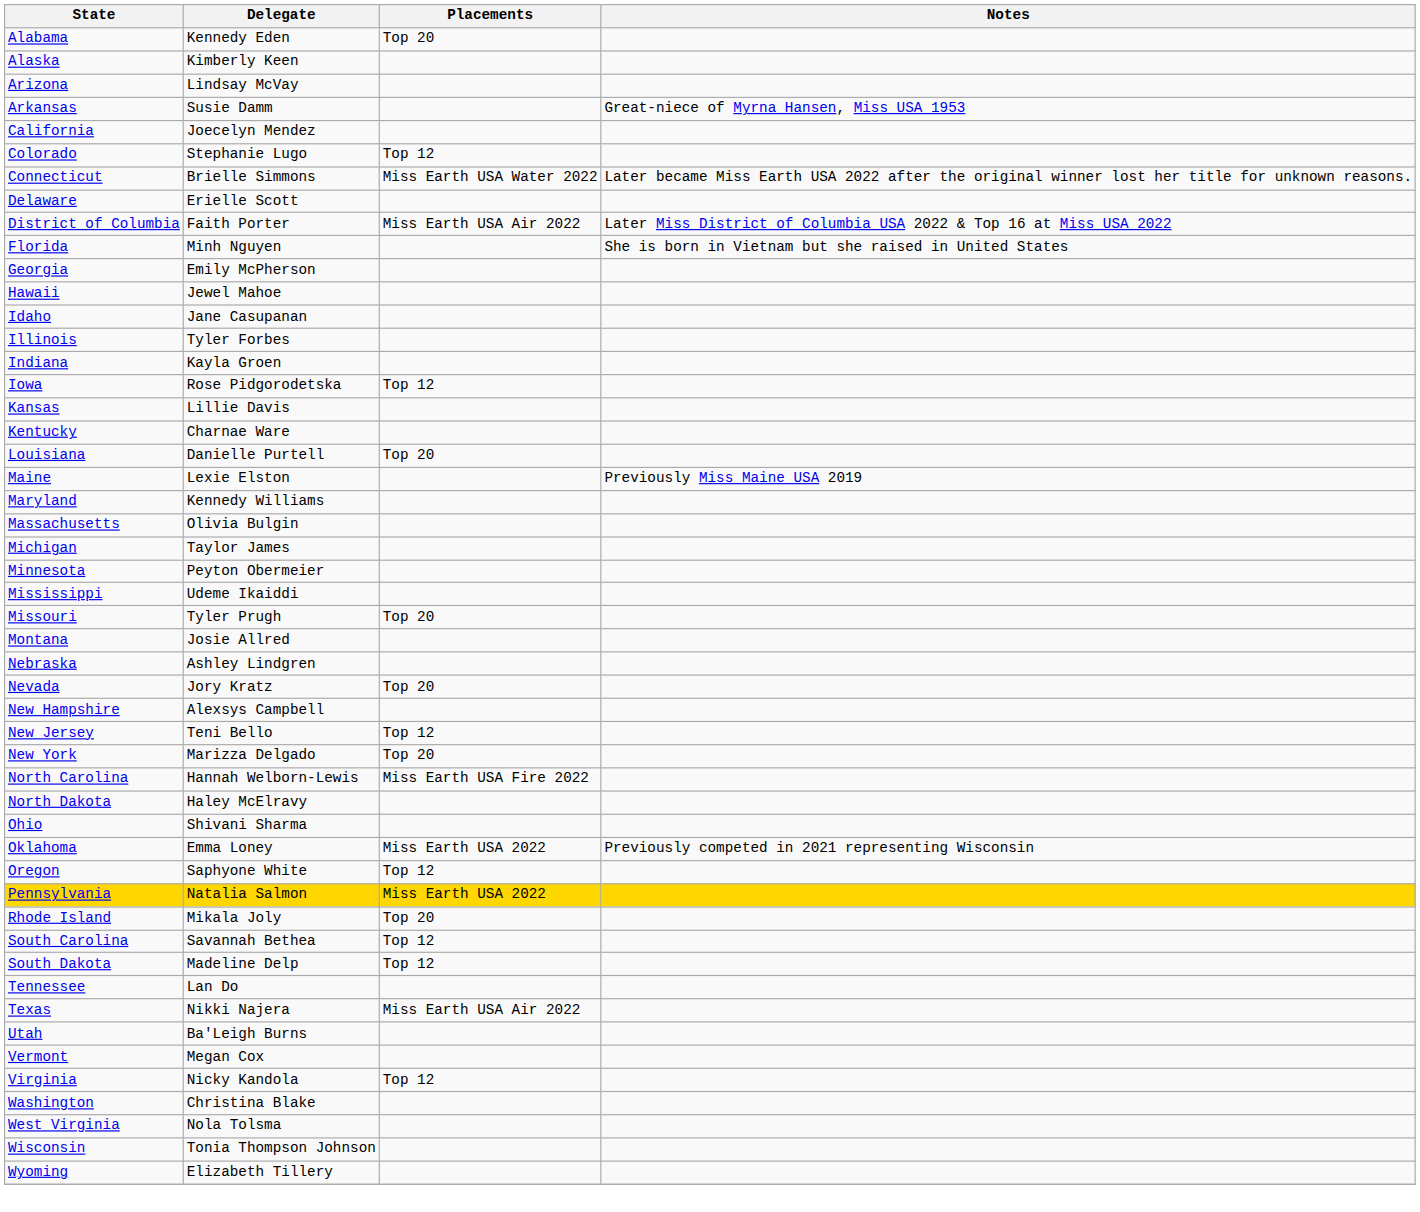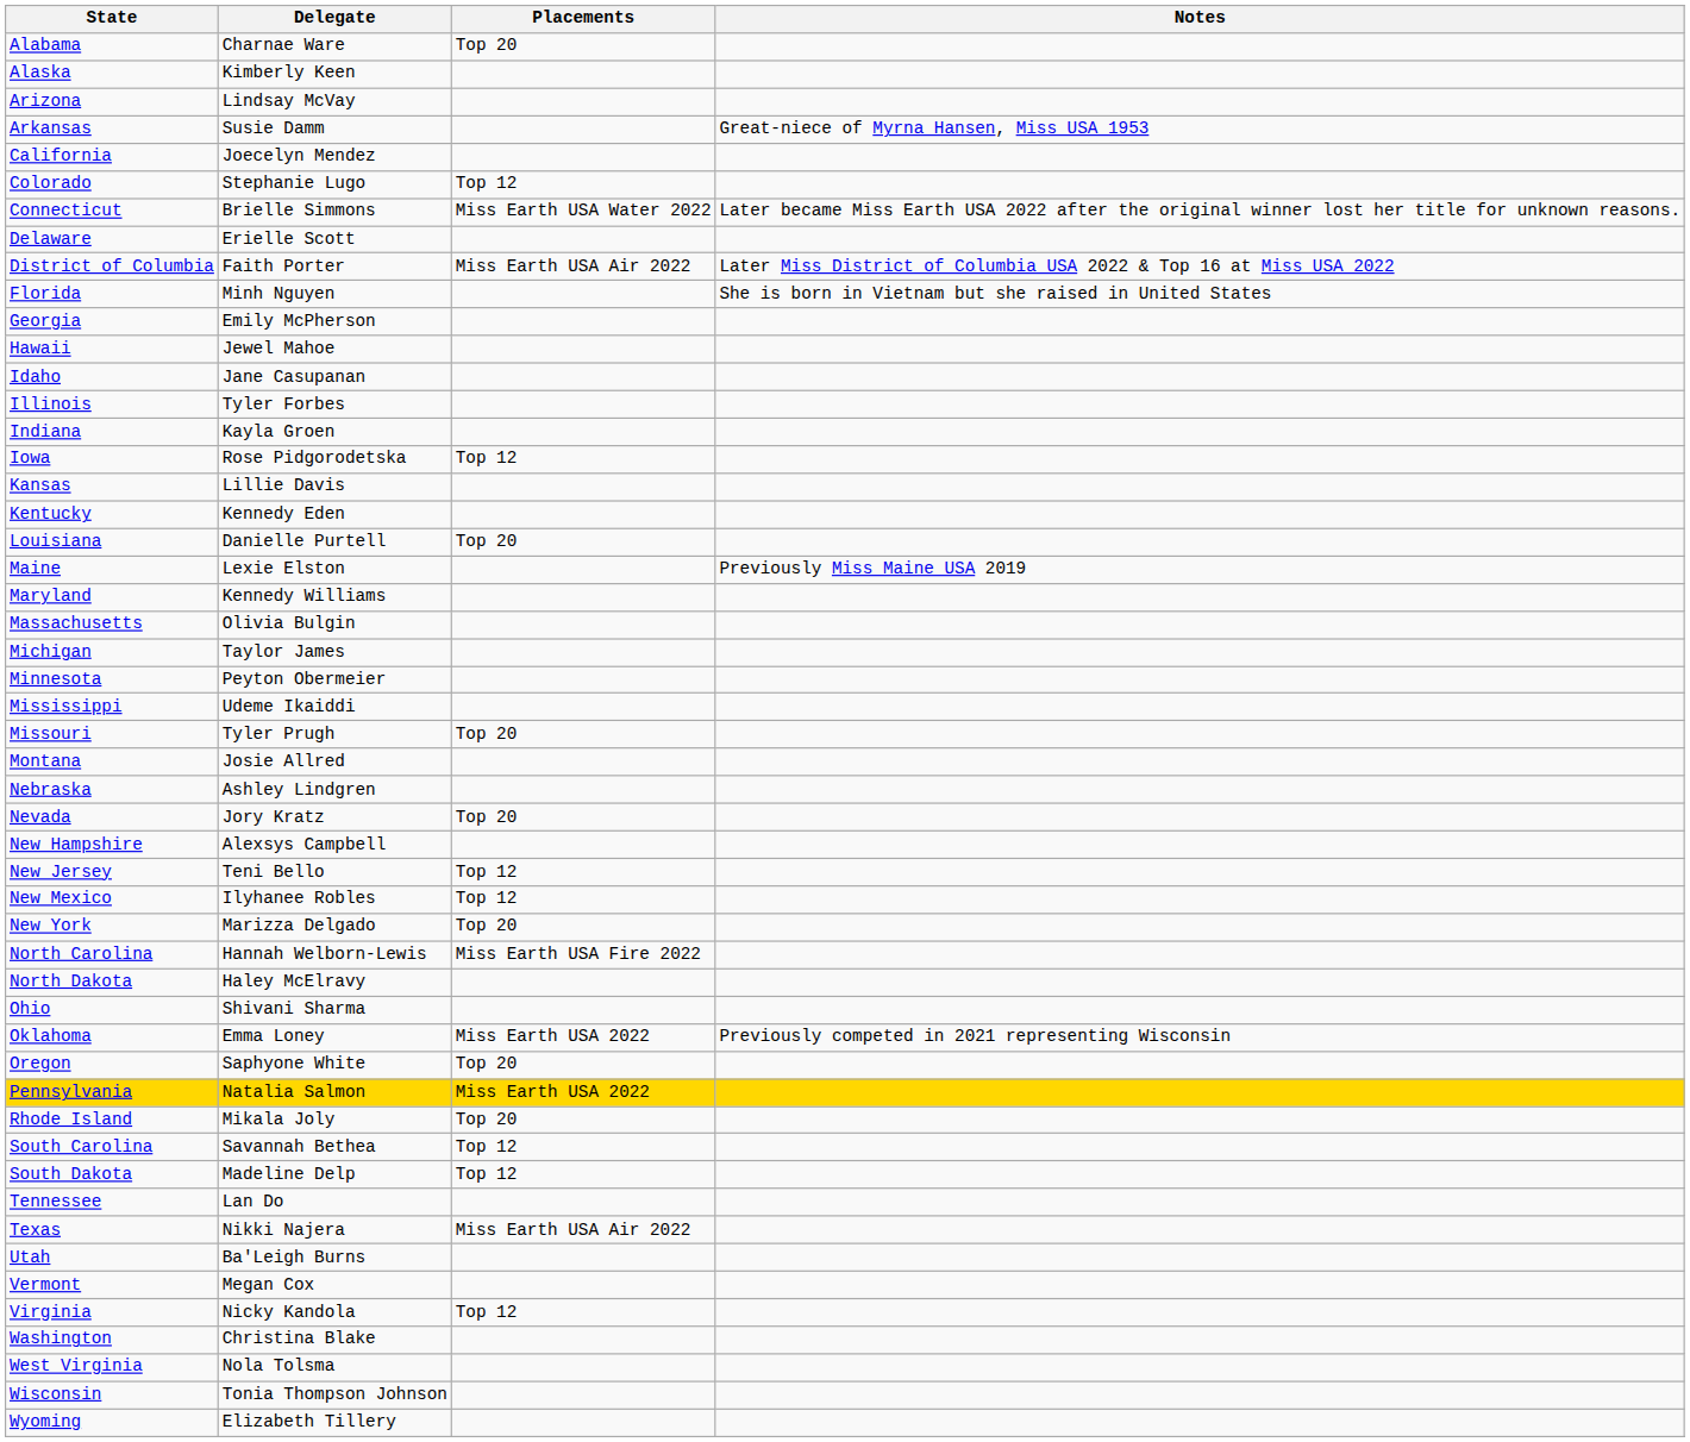Alabama | Delegate: Kennedy Eden -> Charnae Ware
Kentucky | Delegate: Charnae Ware -> Kennedy Eden
+ row: New Mexico | Ilyhanee Robles | Top 12
Oregon | Placements: Top 12 -> Top 20
